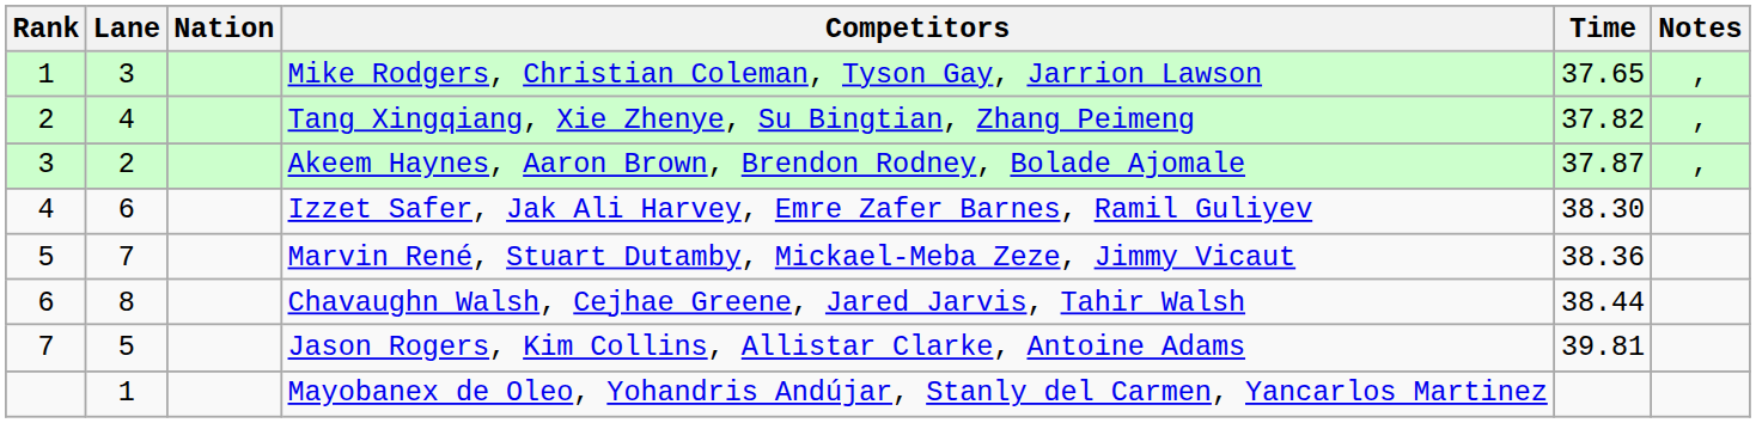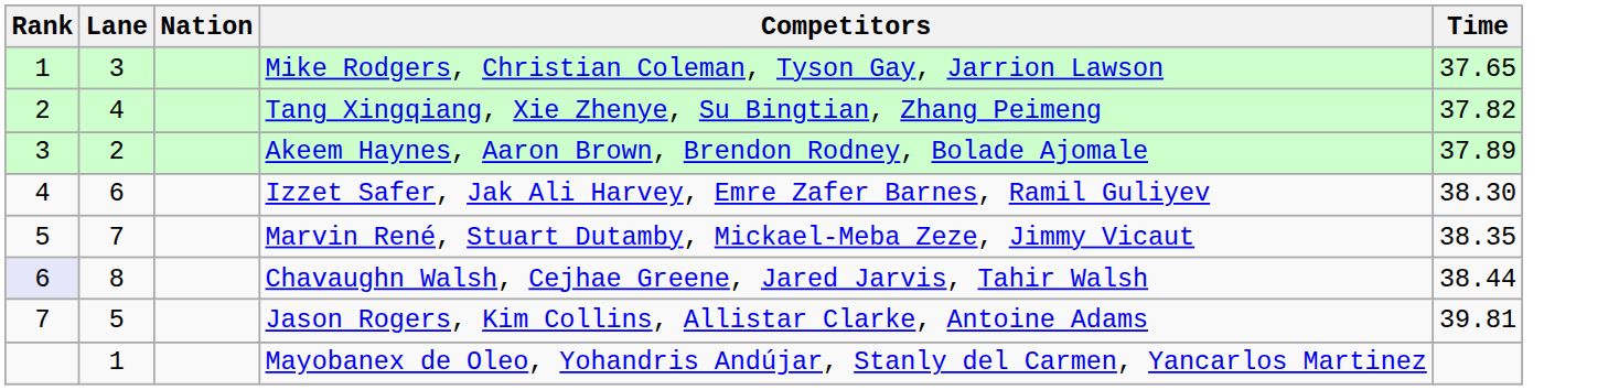- column: Notes | , | , | ,
Akeem Haynes, Aaron Brown, Brendon Rodney, Bolade Ajomale | Time: 37.87 -> 37.89
Marvin René, Stuart Dutamby, Mickael-Meba Zeze, Jimmy Vicaut | Time: 38.36 -> 38.35
Chavaughn Walsh, Cejhae Greene, Jared Jarvis, Tahir Walsh | Rank: no background -> lavender background
